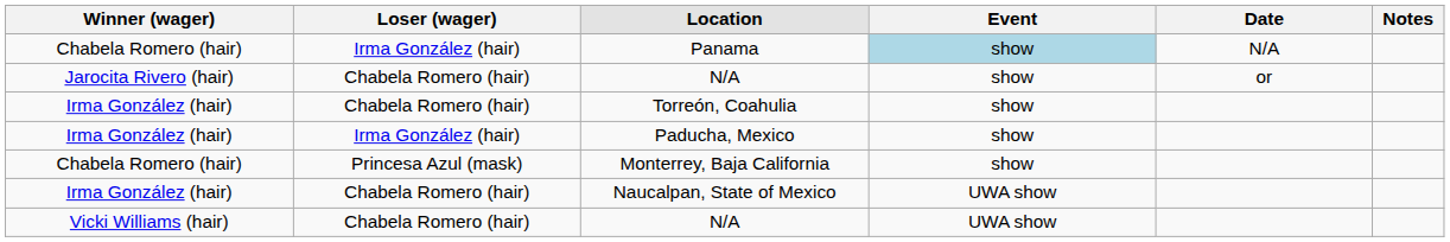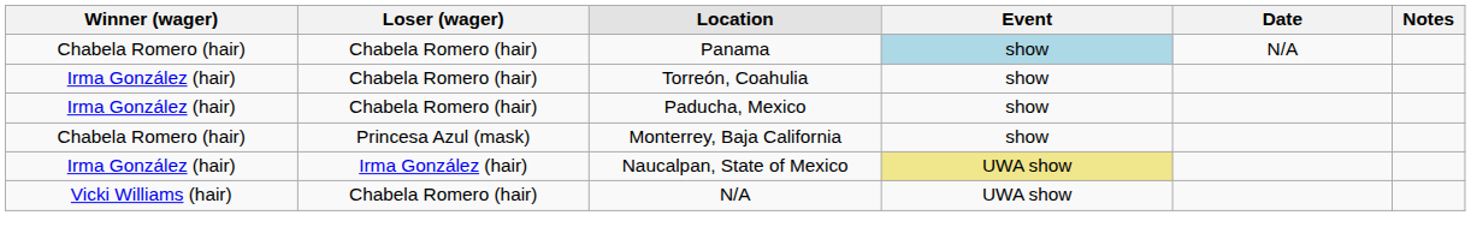Panama | Loser (wager): Irma González (hair) -> Chabela Romero (hair)
- row: Jarocita Rivero (hair) | Chabela Romero (hair) | N/A | show | or
Paducha, Mexico | Loser (wager): Irma González (hair) -> Chabela Romero (hair)
Naucalpan, State of Mexico | Loser (wager): Chabela Romero (hair) -> Irma González (hair)
Naucalpan, State of Mexico | Event: no background -> khaki background
